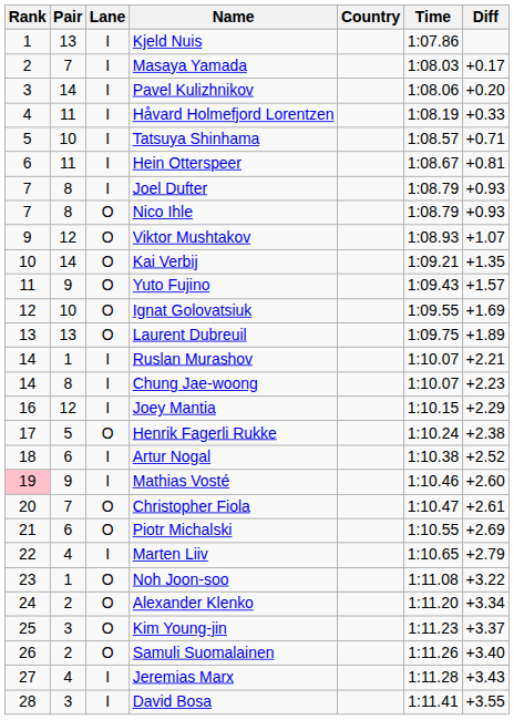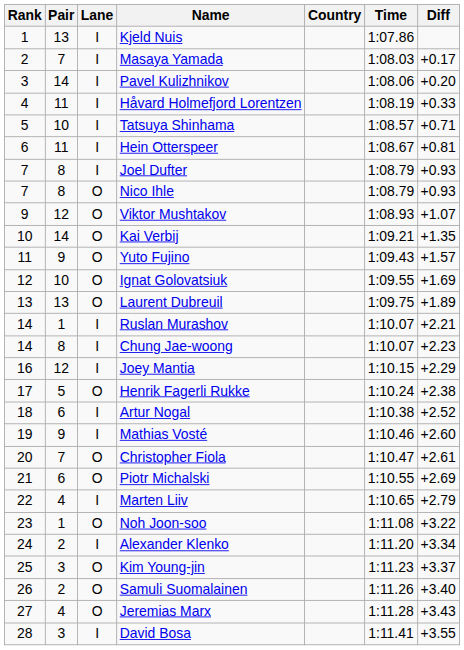Mathias Vosté | Rank: pink background -> no background
Alexander Klenko | Lane: O -> I
Jeremias Marx | Lane: I -> O
